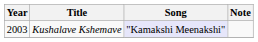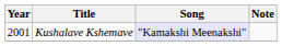Kushalave Kshemave | Year: 2003 -> 2001
